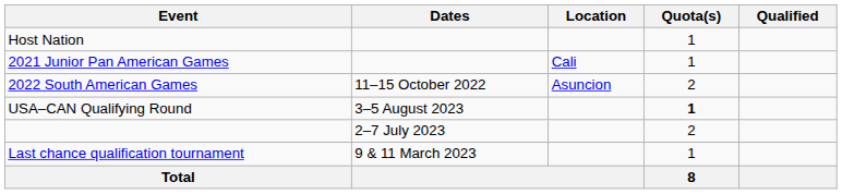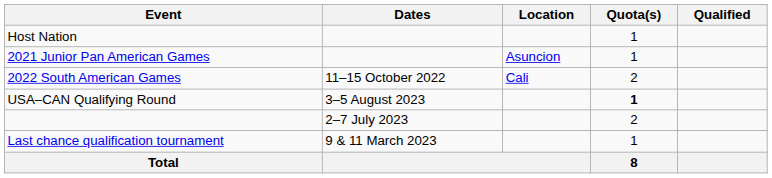2021 Junior Pan American Games | Location: Cali -> Asuncion
2022 South American Games | Location: Asuncion -> Cali
